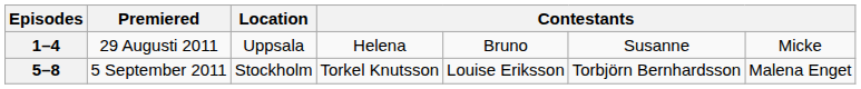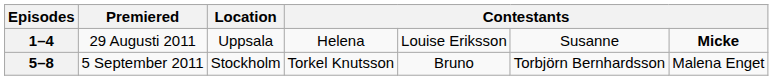1–4 | column 5: Bruno -> Louise Eriksson
1–4 | column 7: normal -> bold
5–8 | column 5: Louise Eriksson -> Bruno
